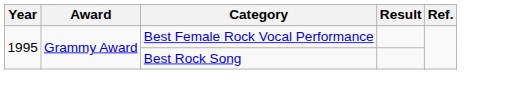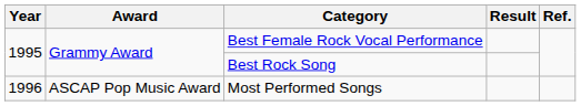+ row: 1996 | ASCAP Pop Music Award | Most Performed Songs
